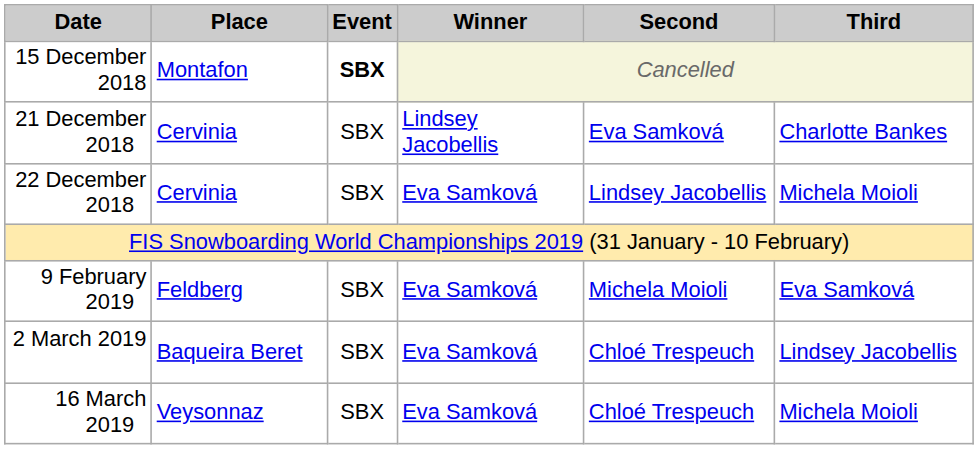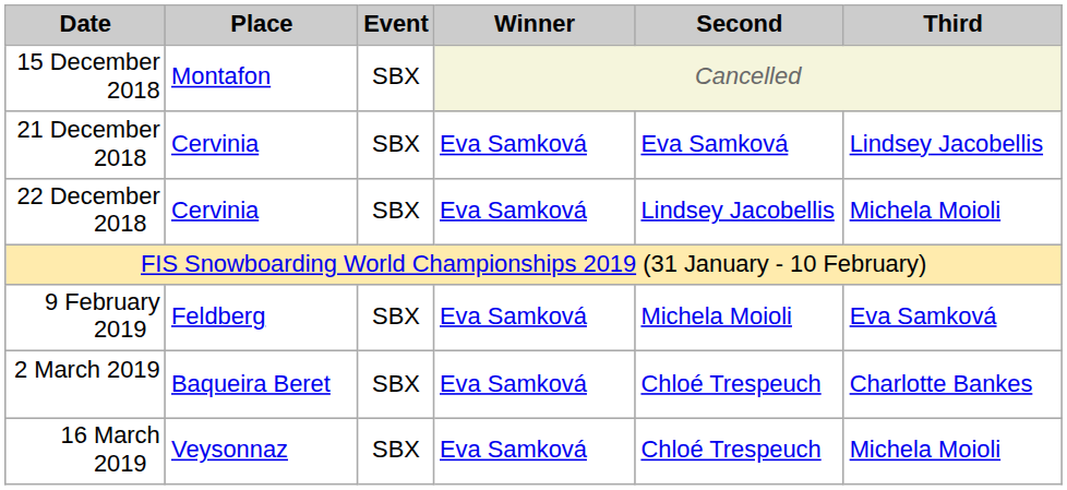15 December 2018 | Event: bold -> normal
21 December 2018 | Winner: Lindsey Jacobellis -> Eva Samková
21 December 2018 | Third: Charlotte Bankes -> Lindsey Jacobellis
2 March 2019 | Third: Lindsey Jacobellis -> Charlotte Bankes
